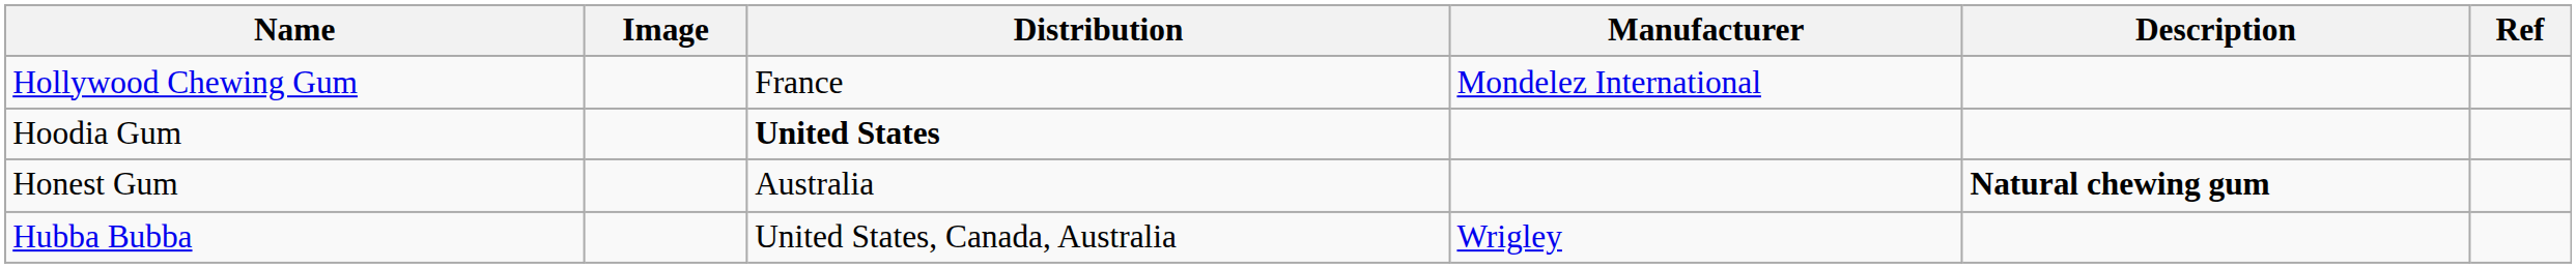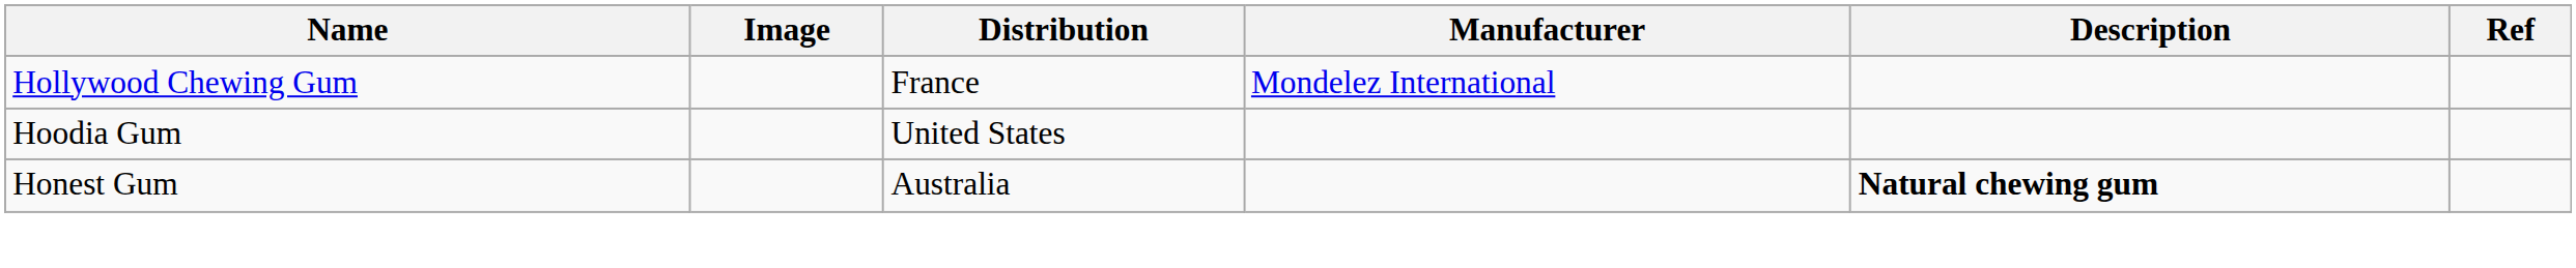Hoodia Gum | Distribution: bold -> normal
- row: Hubba Bubba | United States, Canada, Australia | Wrigley
